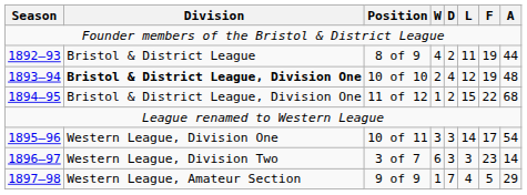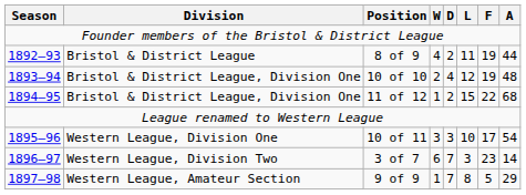10 of 10 | Division: bold -> normal
10 of 11 | L: 14 -> 10
3 of 7 | D: 3 -> 7
9 of 9 | L: 4 -> 8
